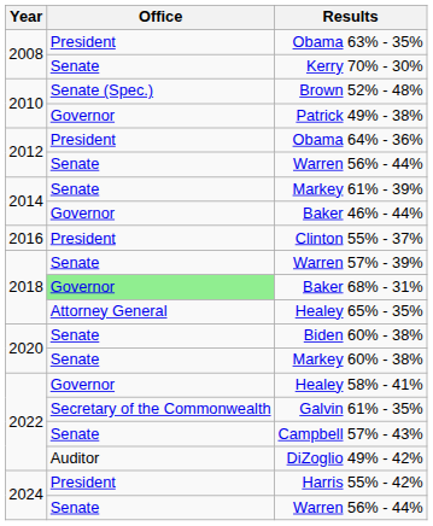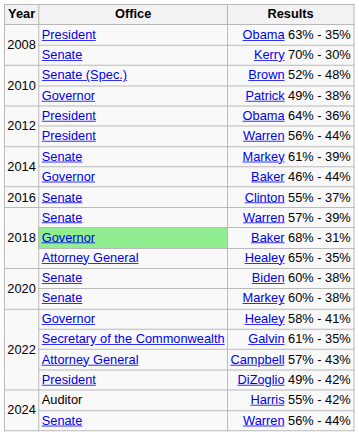2012 / Warren 56% - 44% | Office: Senate -> President
Clinton 55% - 37% | Office: President -> Senate
Campbell 57% - 43% | Office: Senate -> Attorney General
DiZoglio 49% - 42% | Office: Auditor -> President
Harris 55% - 42% | Office: President -> Auditor
